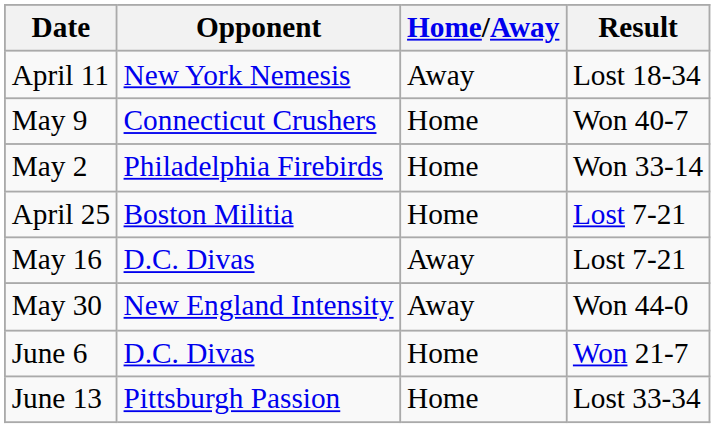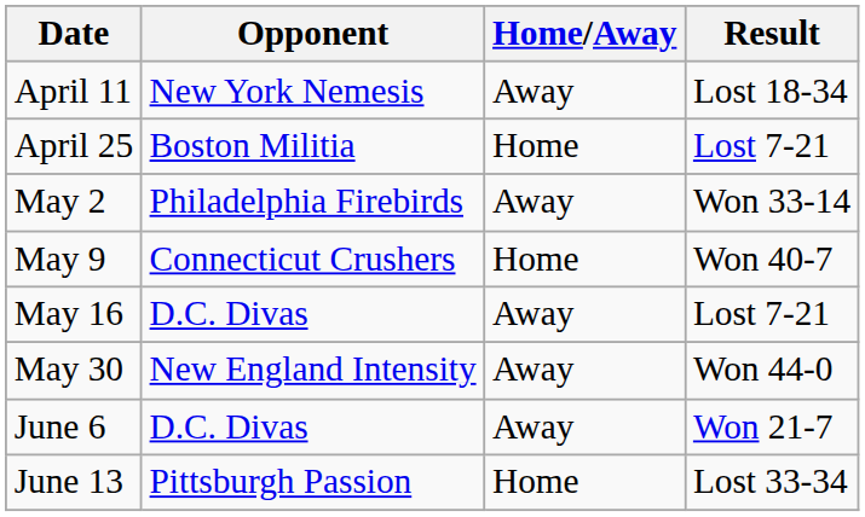rows swapped: April 25 <-> May 9
May 2 | Home/Away: Home -> Away
June 6 | Home/Away: Home -> Away
